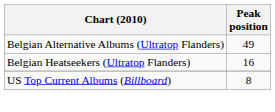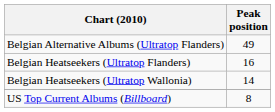+ row: Belgian Heatseekers (Ultratop Wallonia) | 14
